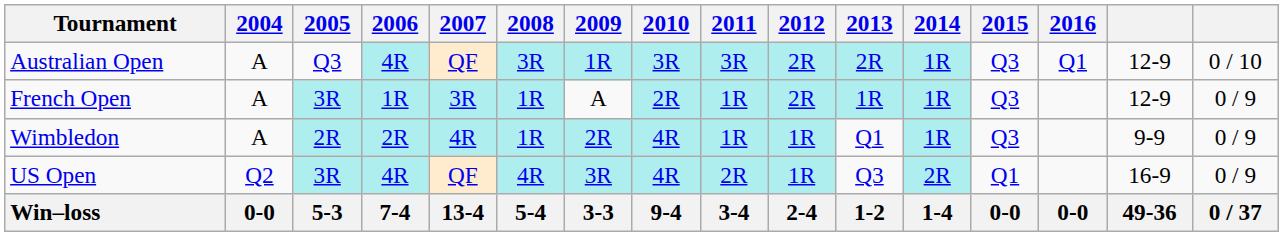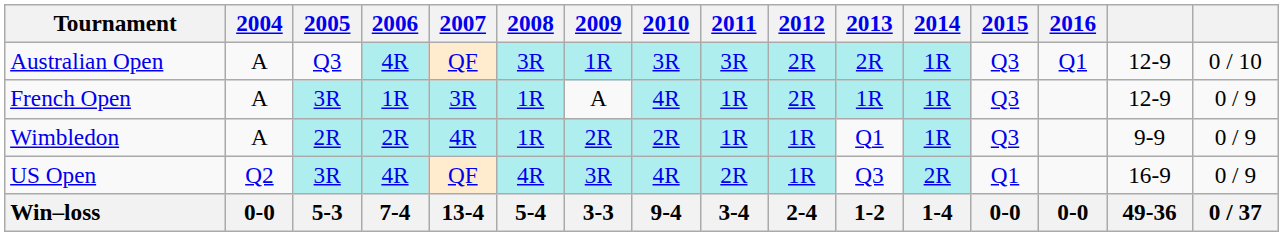French Open | 2010: 2R -> 4R
Wimbledon | 2010: 4R -> 2R
